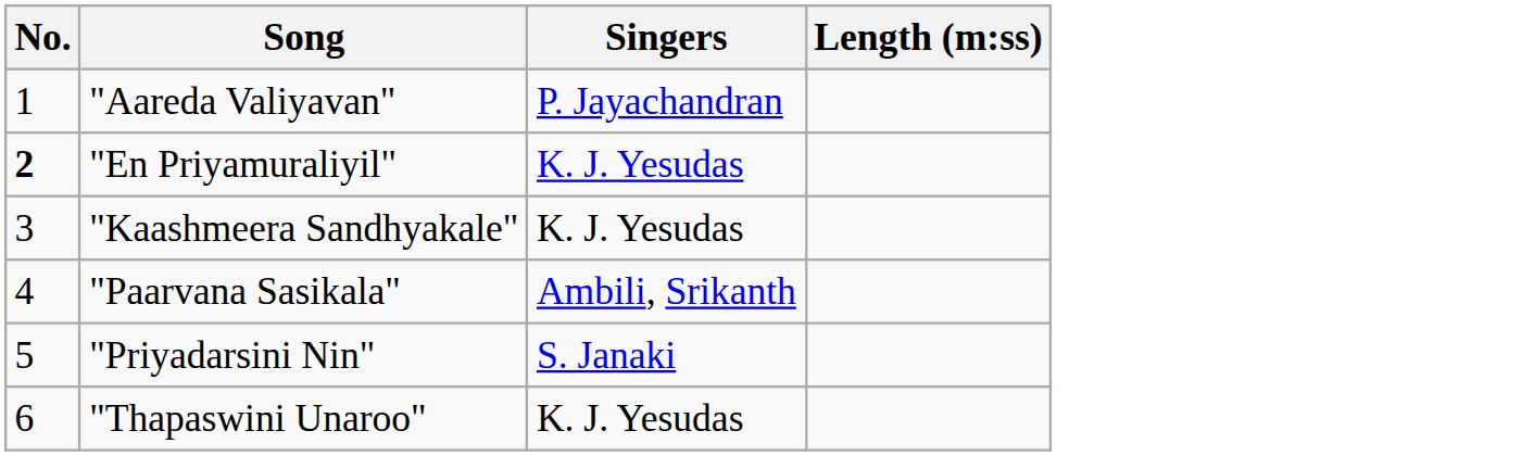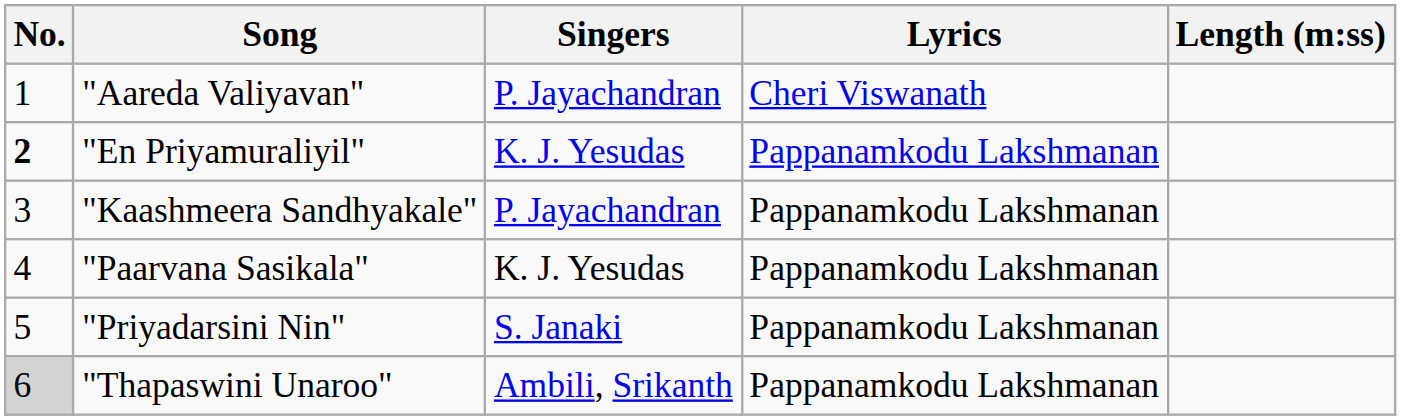+ column: Lyrics | Cheri Viswanath | Pappanamkodu Lakshmanan | Pappanamkodu Lakshmanan | Pappanamkodu Lakshmanan | Pappanamkodu Lakshmanan | Pappanamkodu Lakshmanan
"Kaashmeera Sandhyakale" | Singers: K. J. Yesudas -> P. Jayachandran
"Paarvana Sasikala" | Singers: Ambili, Srikanth -> K. J. Yesudas
"Thapaswini Unaroo" | No.: no background -> lightgrey background
"Thapaswini Unaroo" | Singers: K. J. Yesudas -> Ambili, Srikanth
